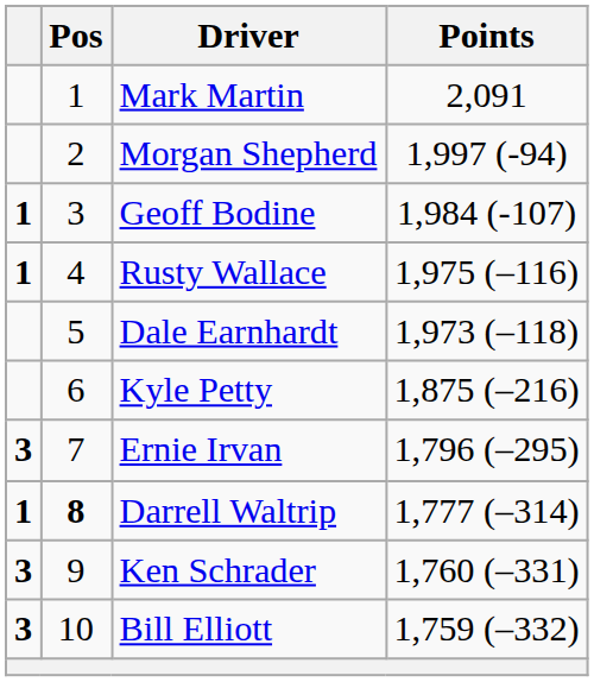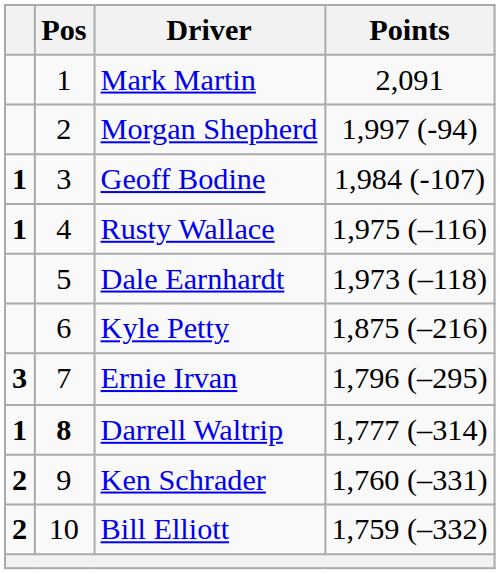Ken Schrader | column 1: 3 -> 2
Bill Elliott | column 1: 3 -> 2
